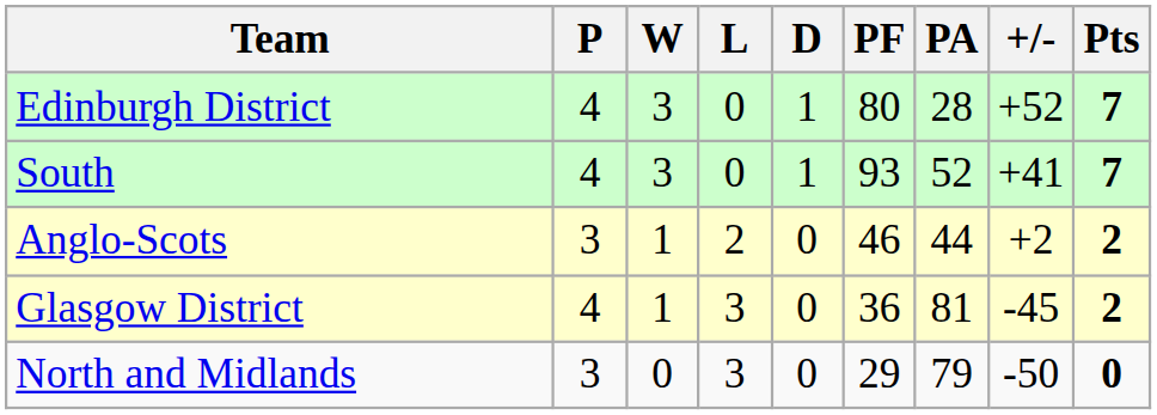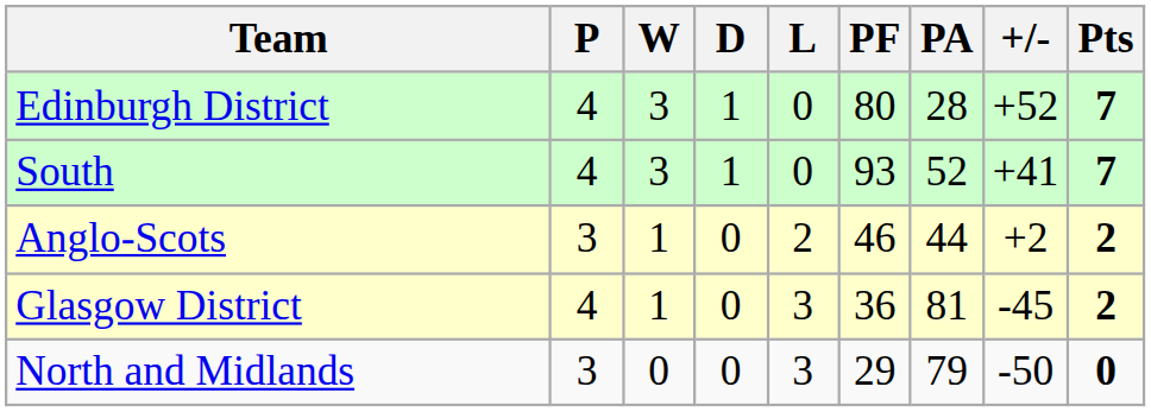columns swapped: D <-> L
